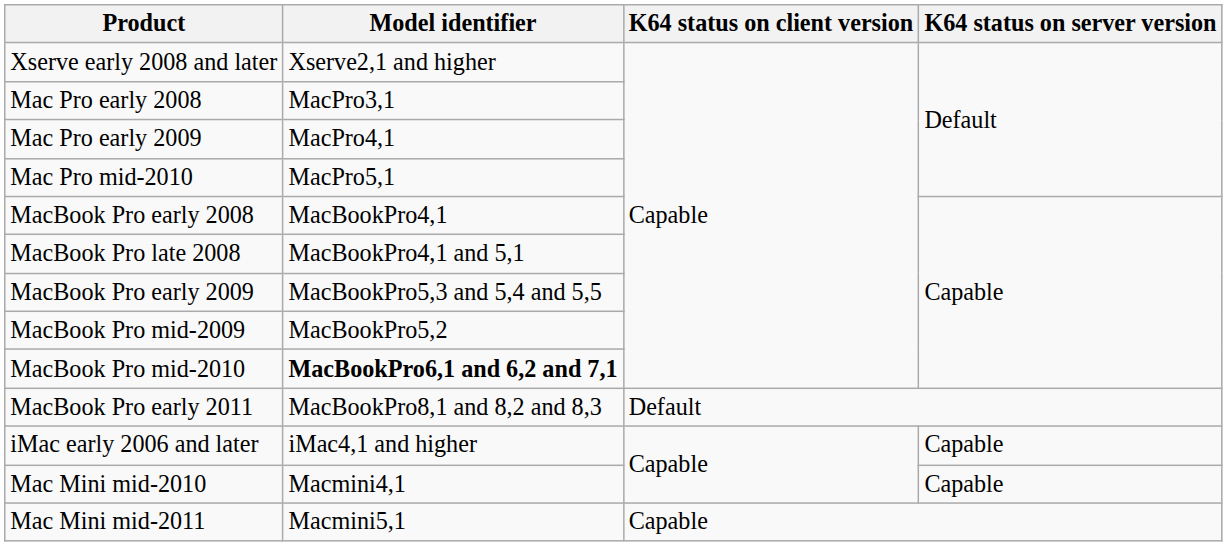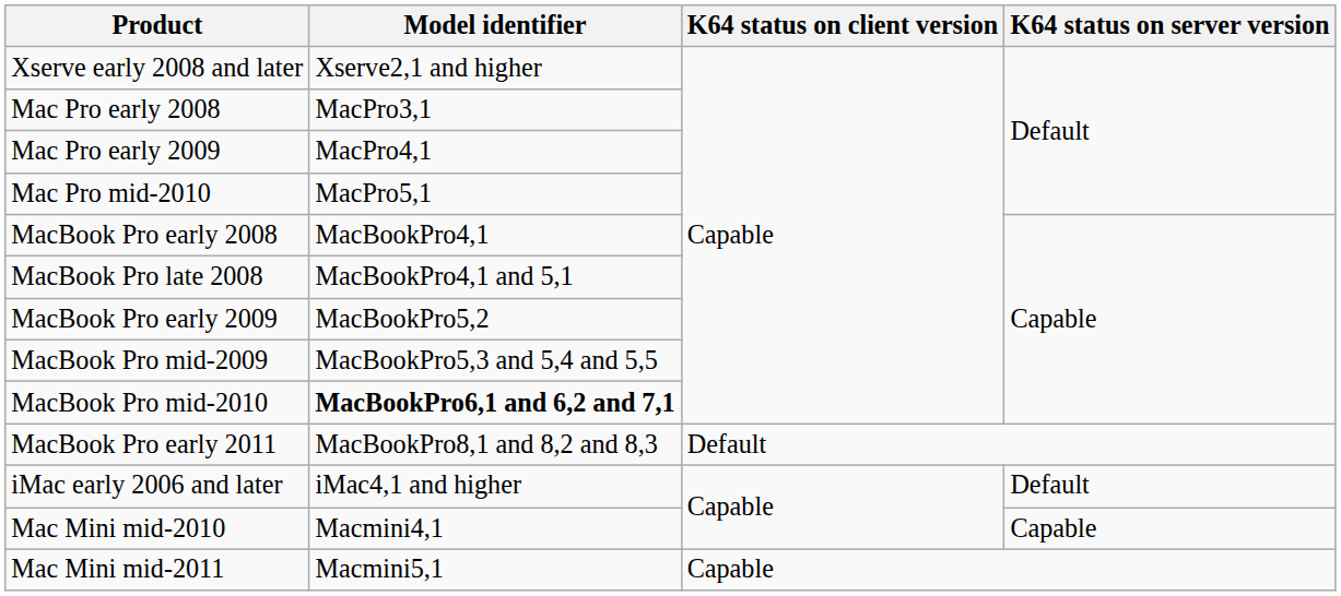MacBook Pro early 2009 | Model identifier: MacBookPro5,3 and 5,4 and 5,5 -> MacBookPro5,2
MacBook Pro mid-2009 | Model identifier: MacBookPro5,2 -> MacBookPro5,3 and 5,4 and 5,5
iMac early 2006 and later | K64 status on server version: Capable -> Default
